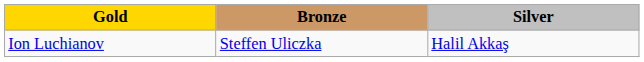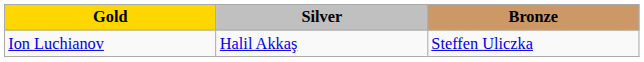columns swapped: Silver <-> Bronze
